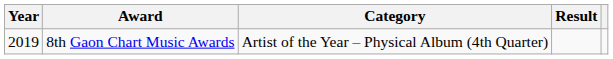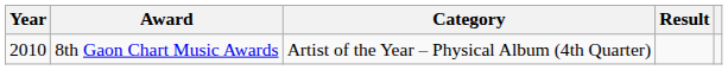8th Gaon Chart Music Awards | Year: 2019 -> 2010
